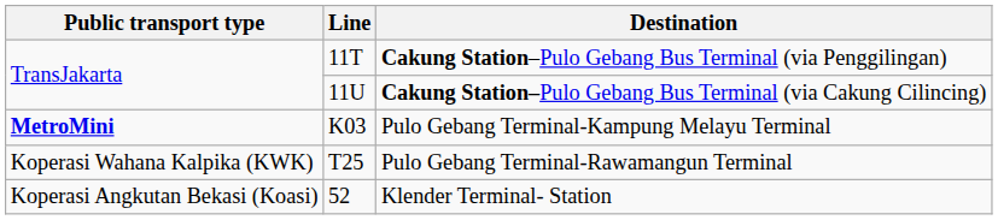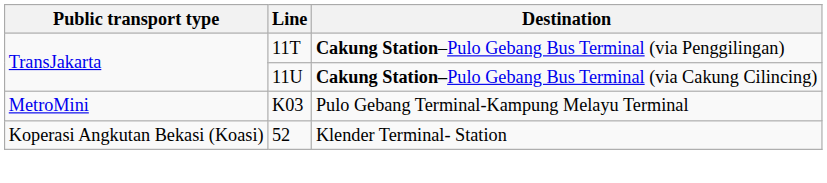Pulo Gebang Terminal-Kampung Melayu Terminal | Public transport type: bold -> normal
- row: Koperasi Wahana Kalpika (KWK) | T25 | Pulo Gebang Terminal-Rawamangun Terminal
